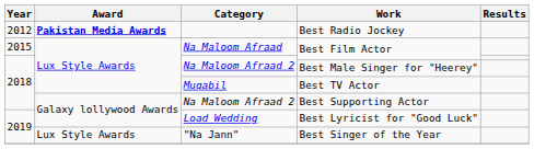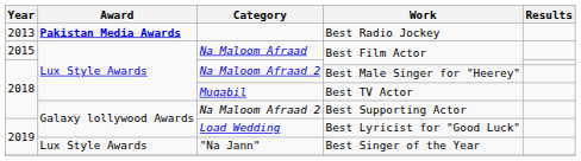Best Radio Jockey | Year: 2012 -> 2013
